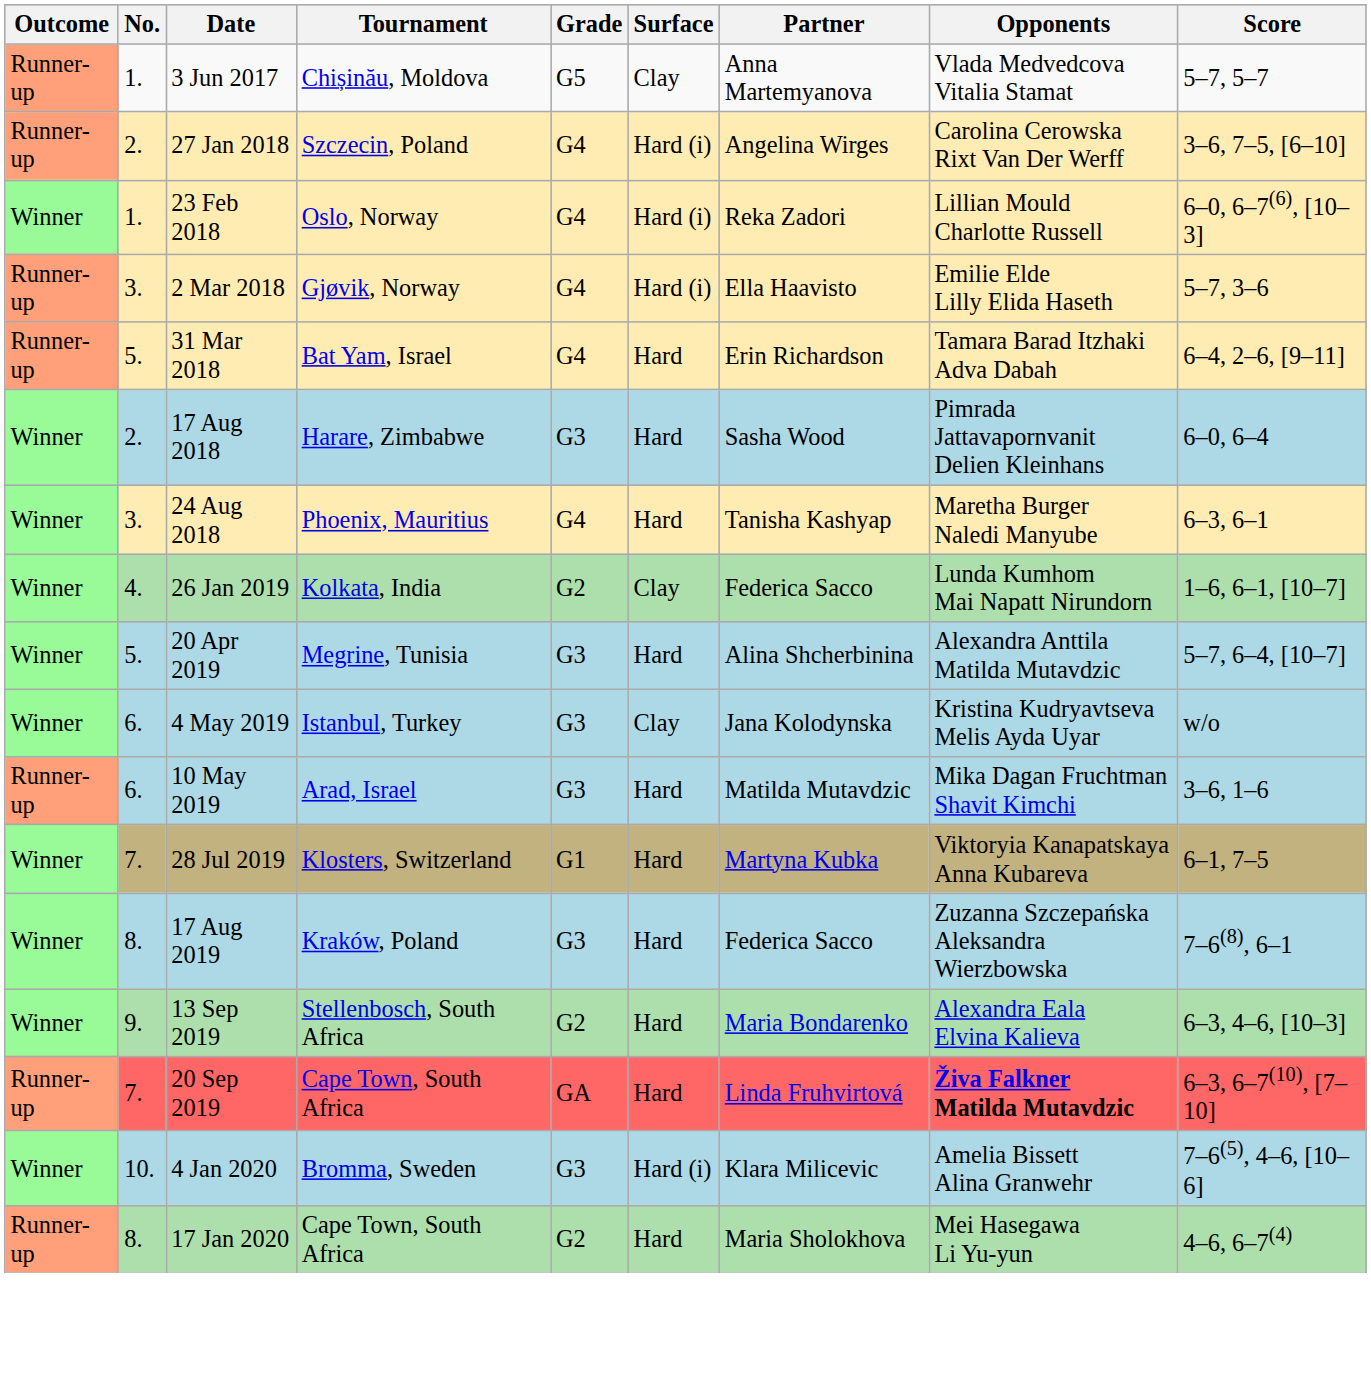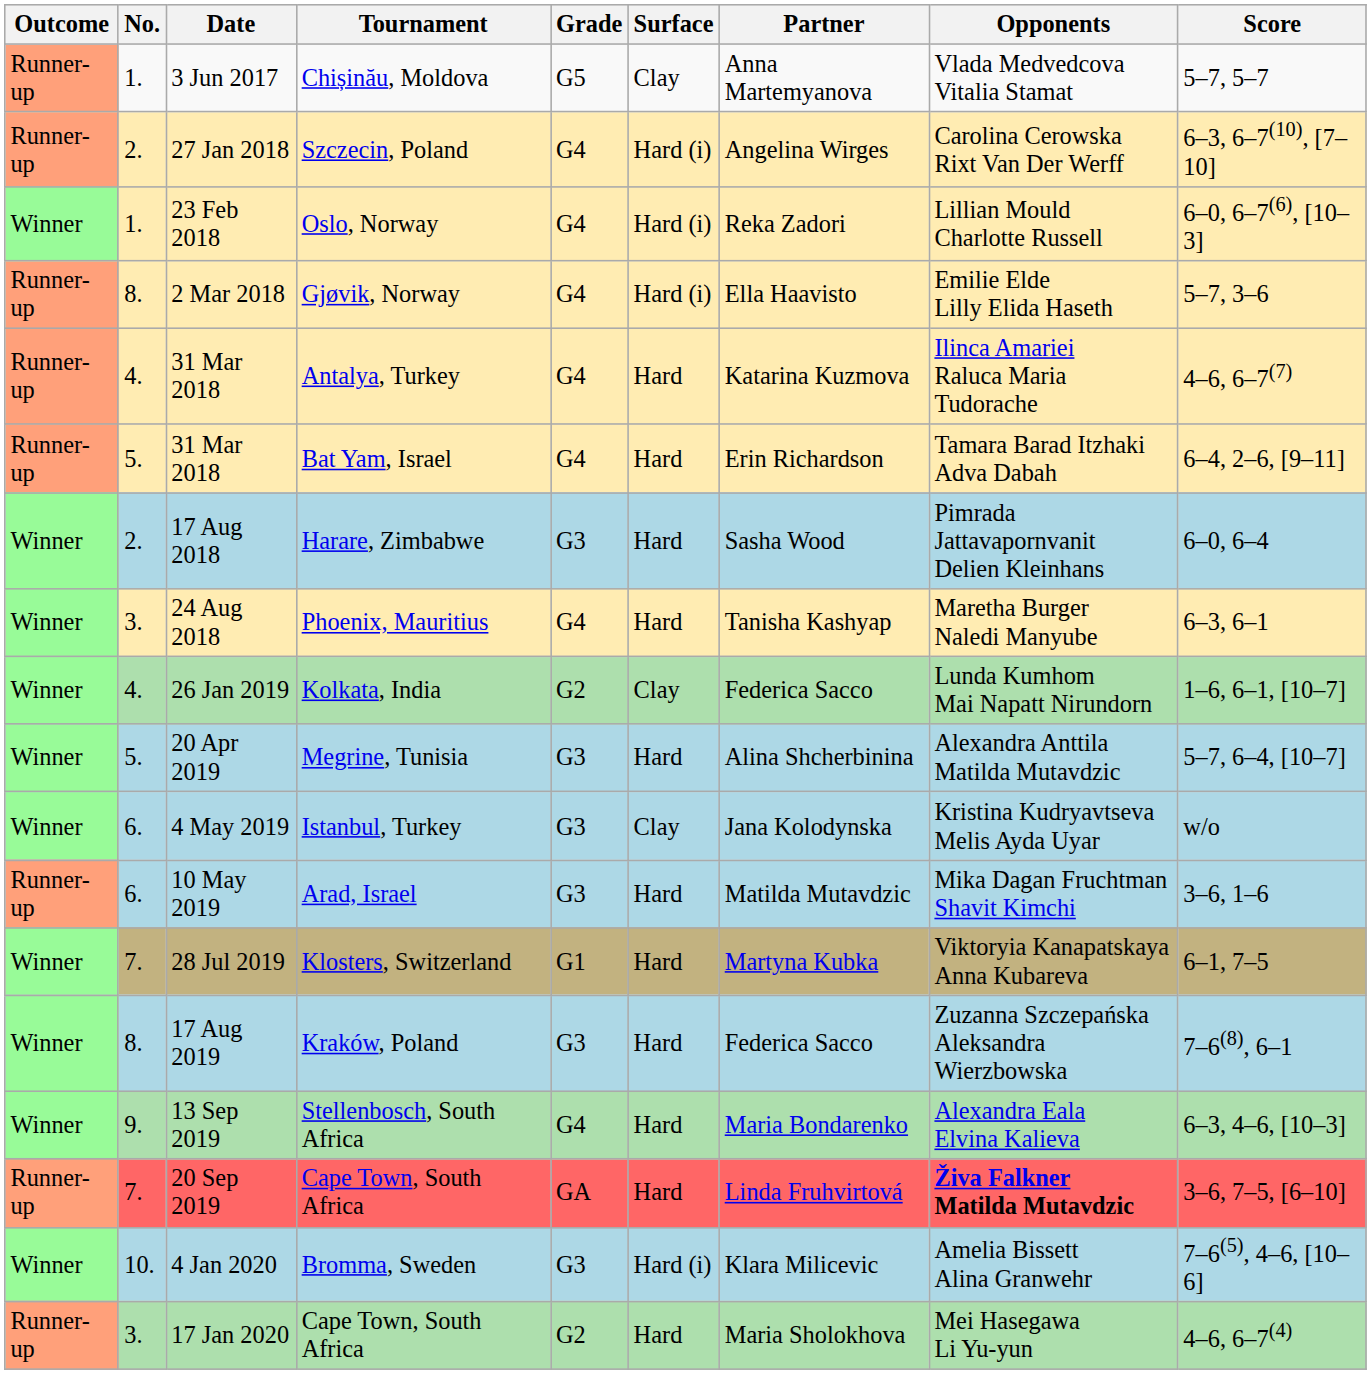27 Jan 2018 | Score: 3–6, 7–5, [6–10] -> 6–3, 6–7(10), [7–10]
2 Mar 2018 | No.: 3. -> 8.
+ row: Runner-up | 4. | 31 Mar 2018 | Antalya, Turkey | G4 | Hard | Katarina Kuzmova | Ilinca Amariei Raluca Maria Tudorache | 4–6, 6–7(7)
13 Sep 2019 | Grade: G2 -> G4
20 Sep 2019 | Score: 6–3, 6–7(10), [7–10] -> 3–6, 7–5, [6–10]
17 Jan 2020 | No.: 8. -> 3.
